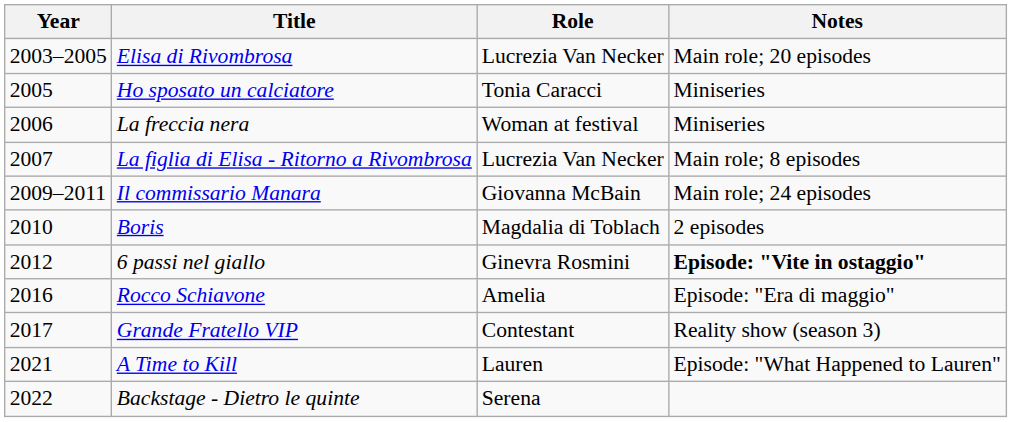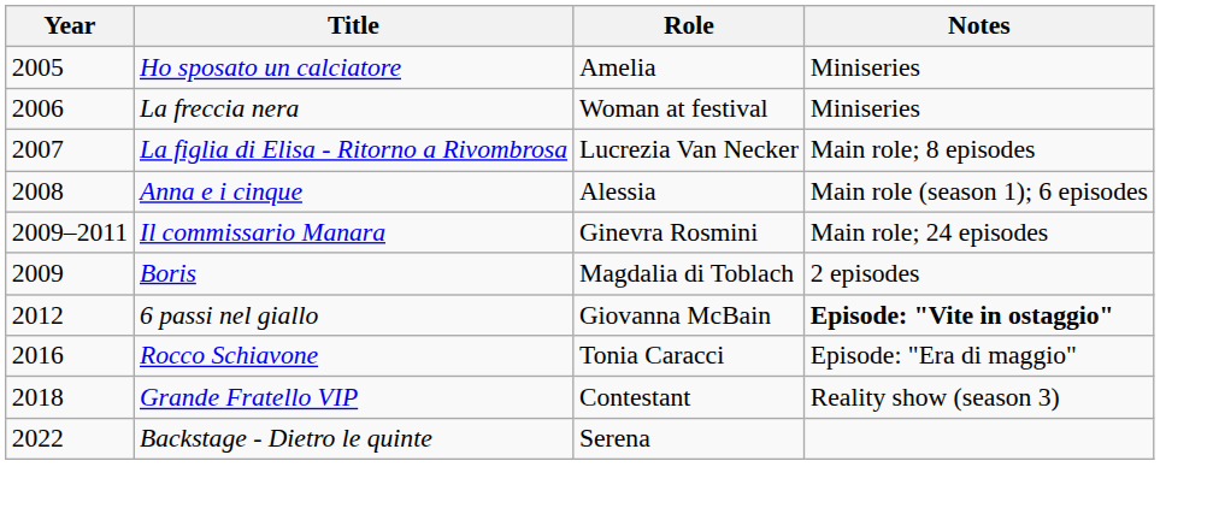- row: 2003–2005 | Elisa di Rivombrosa | Lucrezia Van Necker | Main role; 20 episodes
Ho sposato un calciatore | Role: Tonia Caracci -> Amelia
+ row: 2008 | Anna e i cinque | Alessia | Main role (season 1); 6 episodes
Il commissario Manara | Role: Giovanna McBain -> Ginevra Rosmini
Boris | Year: 2010 -> 2009
6 passi nel giallo | Role: Ginevra Rosmini -> Giovanna McBain
Rocco Schiavone | Role: Amelia -> Tonia Caracci
Grande Fratello VIP | Year: 2017 -> 2018
- row: 2021 | A Time to Kill | Lauren | Episode: "What Happened to Lauren"
